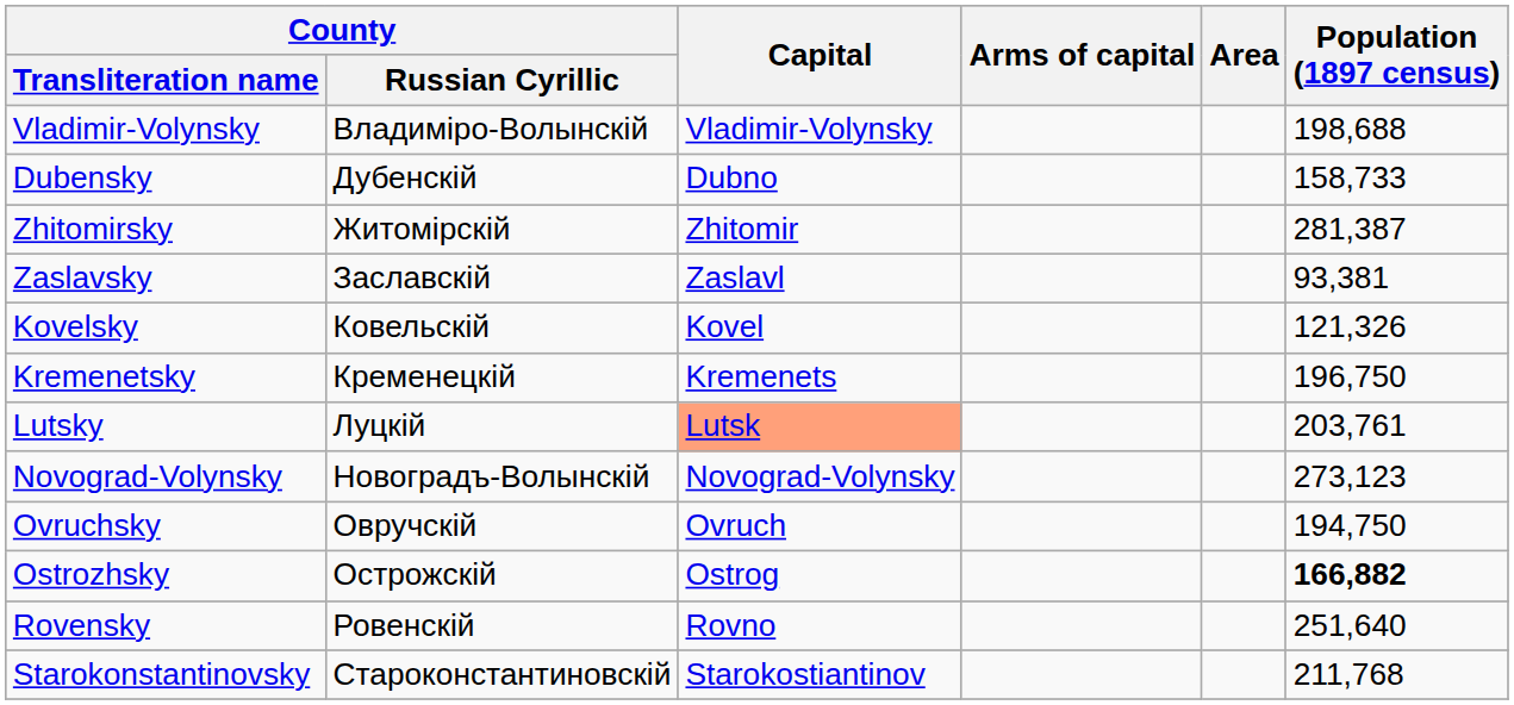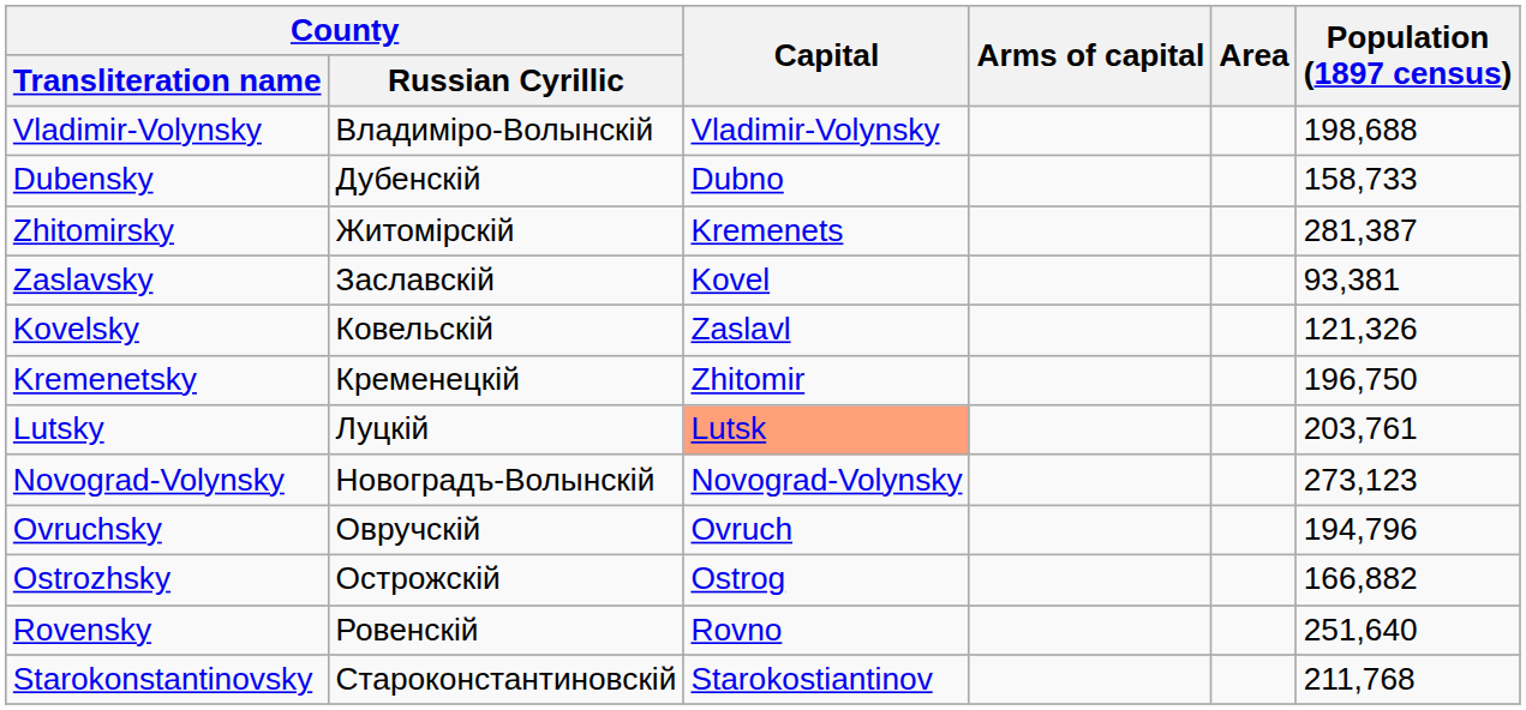Zhitomirsky | Capital: Zhitomir -> Kremenets
Zaslavsky | Capital: Zaslavl -> Kovel
Kovelsky | Capital: Kovel -> Zaslavl
Kremenetsky | Capital: Kremenets -> Zhitomir
Ovruchsky | Population (1897 census): 194,750 -> 194,796
Ostrozhsky | Population (1897 census): bold -> normal
